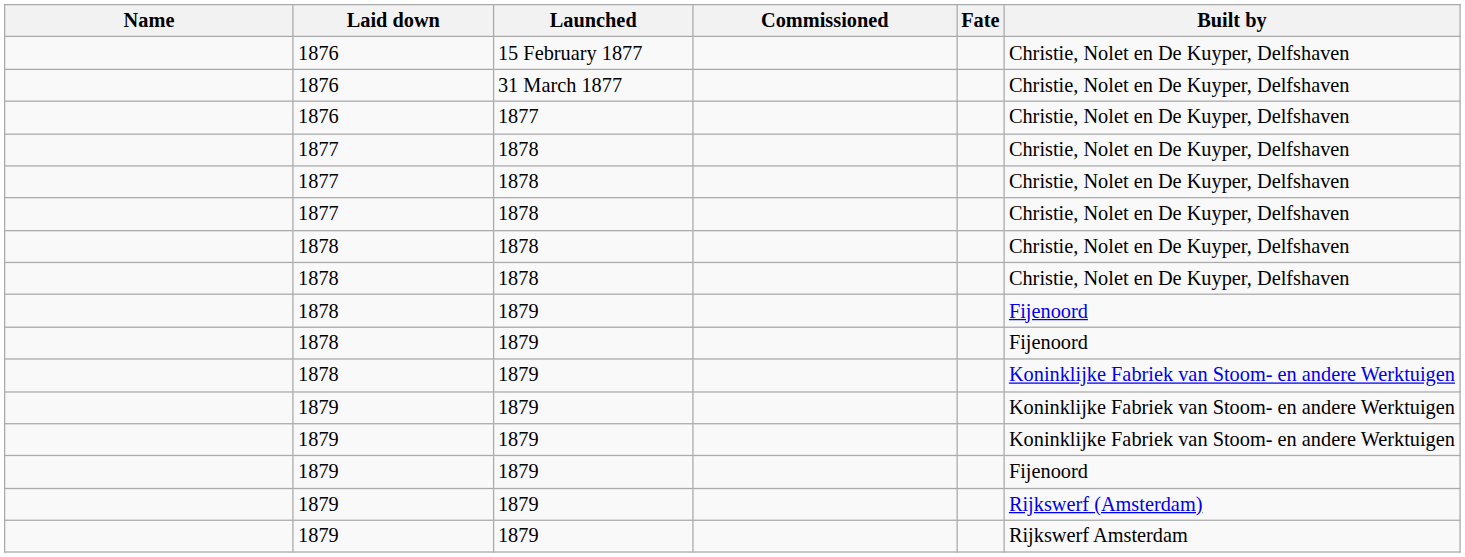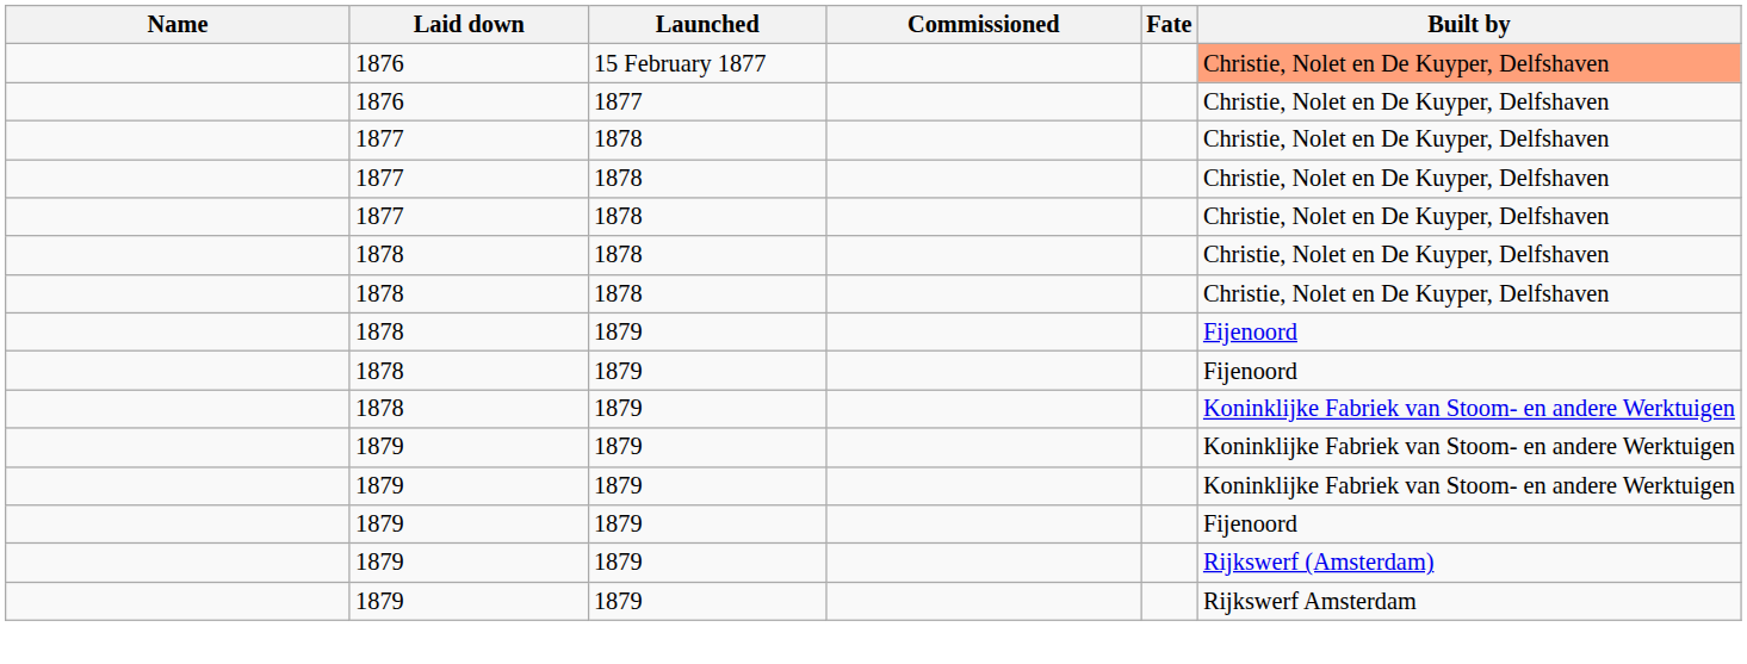15 February 1877 | Built by: no background -> lightsalmon background
- row: 1876 | 31 March 1877 | Christie, Nolet en De Kuyper, Delfshaven
